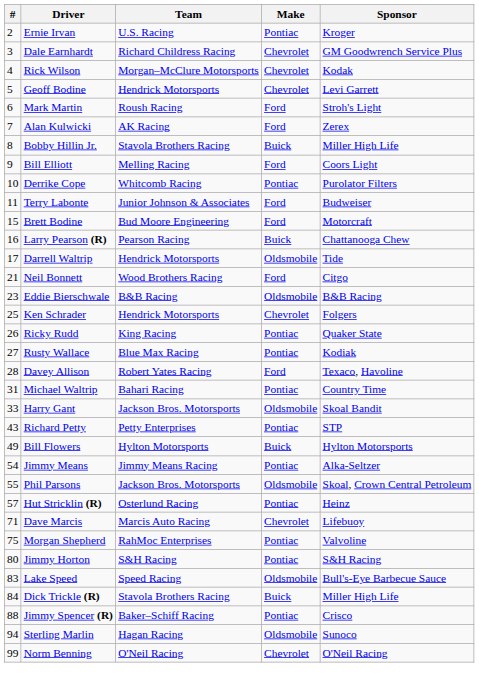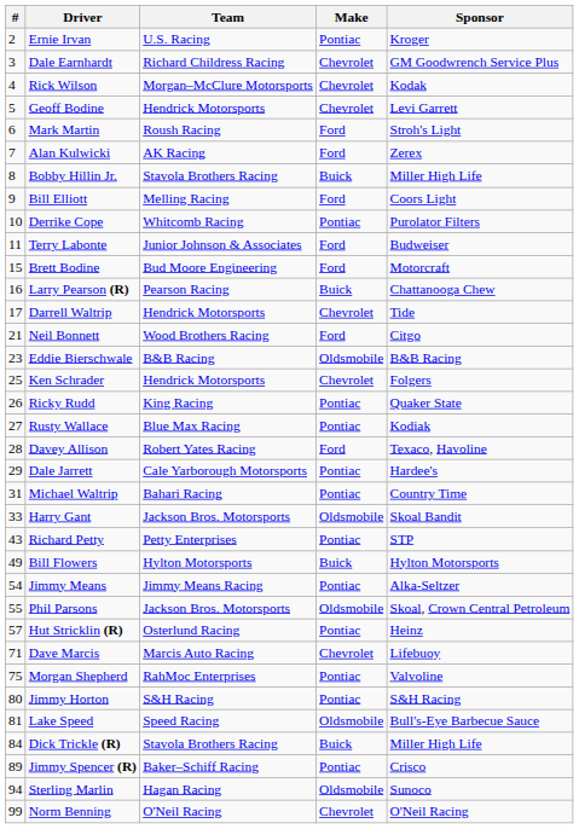Darrell Waltrip | Make: Oldsmobile -> Chevrolet
+ row: 29 | Dale Jarrett | Cale Yarborough Motorsports | Pontiac | Hardee's
Lake Speed | #: 83 -> 81
Jimmy Spencer (R) | #: 88 -> 89
